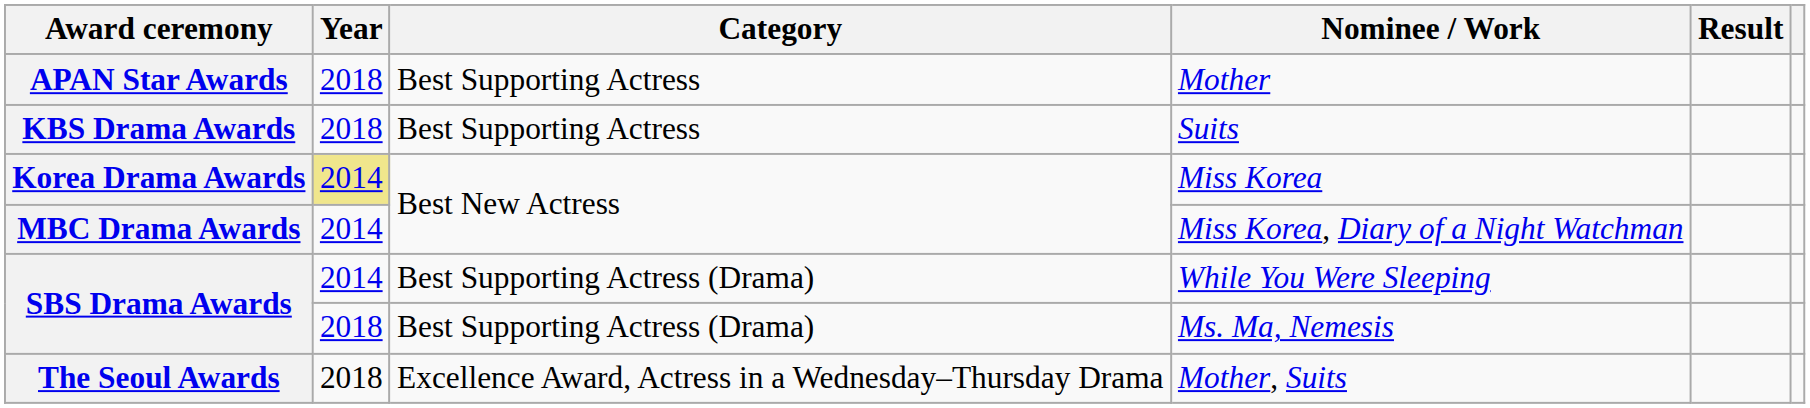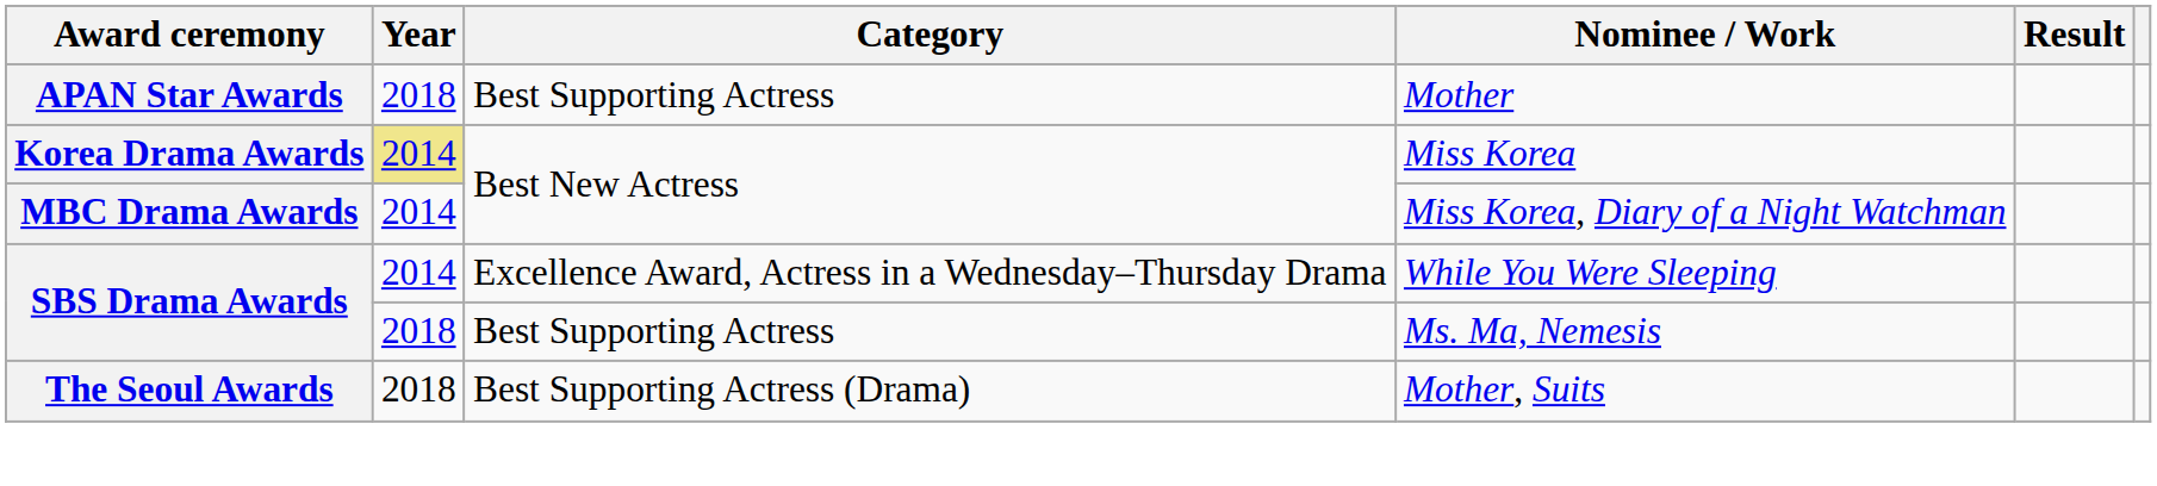- row: KBS Drama Awards | 2018 | Best Supporting Actress | Suits
While You Were Sleeping | Category: Best Supporting Actress (Drama) -> Excellence Award, Actress in a Wednesday–Thursday Drama
Ms. Ma, Nemesis | Category: Best Supporting Actress (Drama) -> Best Supporting Actress
Mother, Suits | Category: Excellence Award, Actress in a Wednesday–Thursday Drama -> Best Supporting Actress (Drama)
